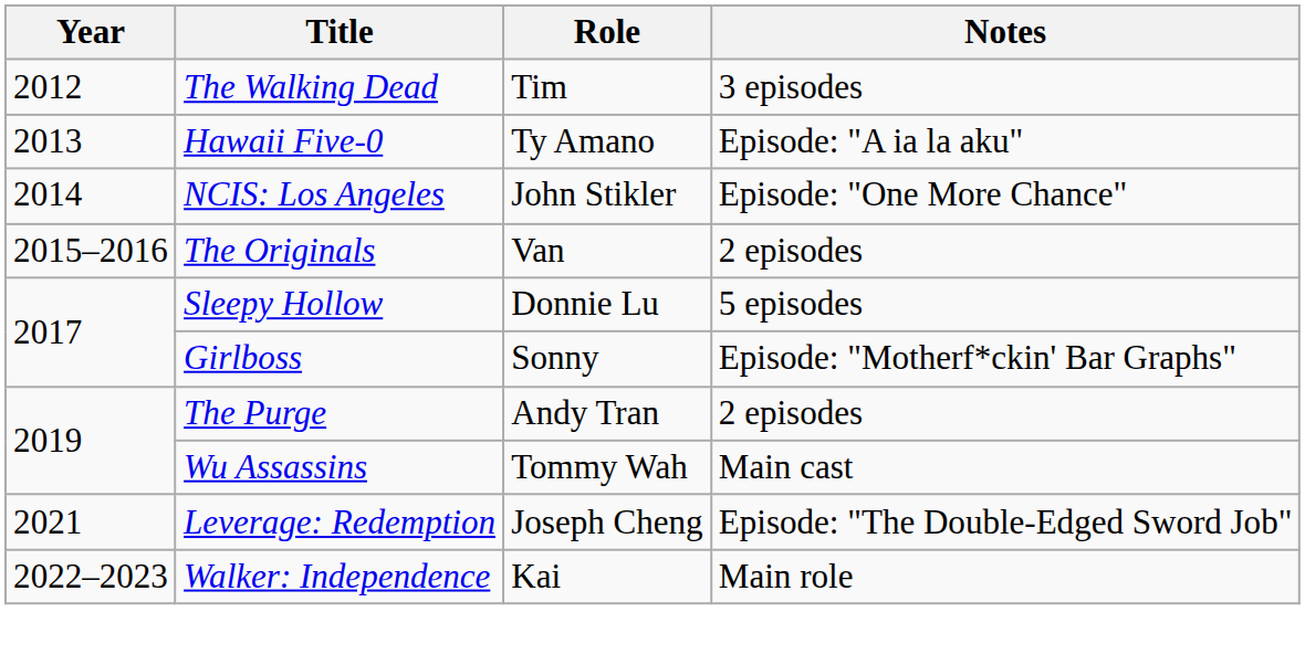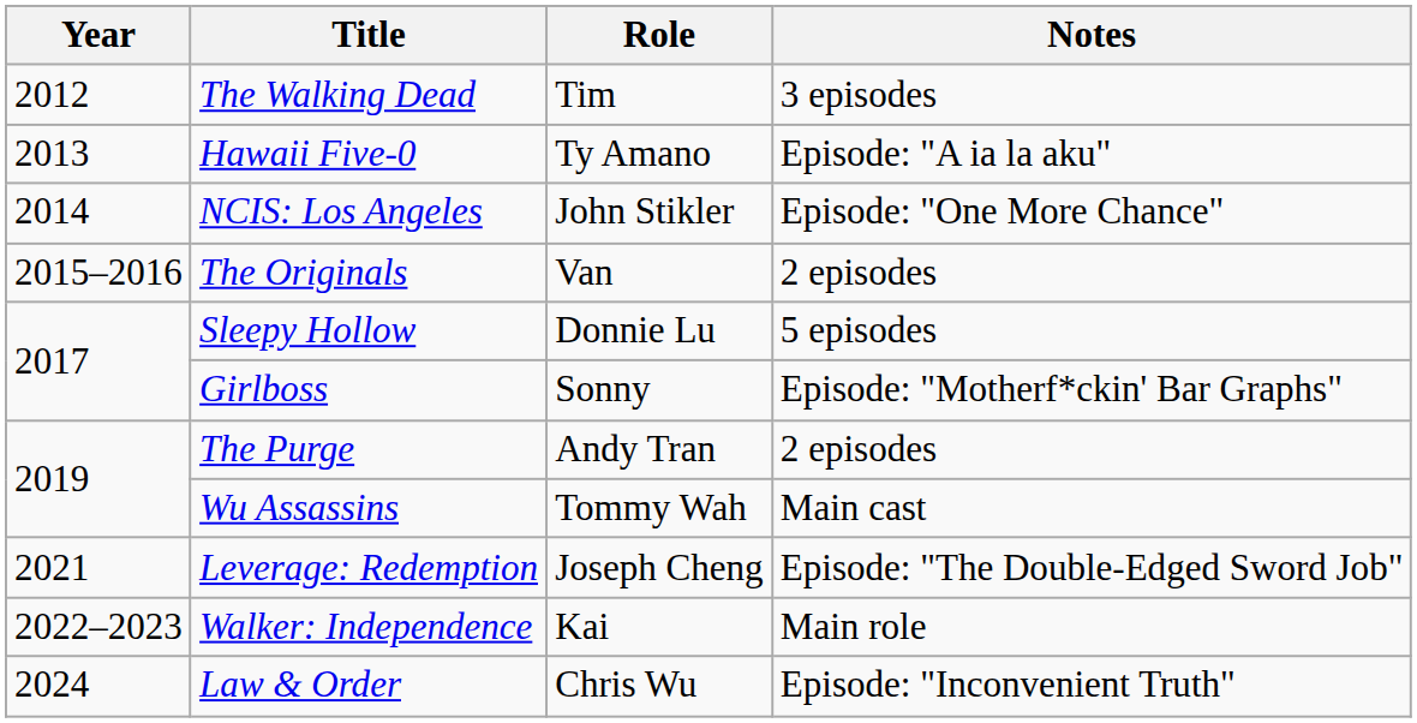+ row: 2024 | Law & Order | Chris Wu | Episode: "Inconvenient Truth"
